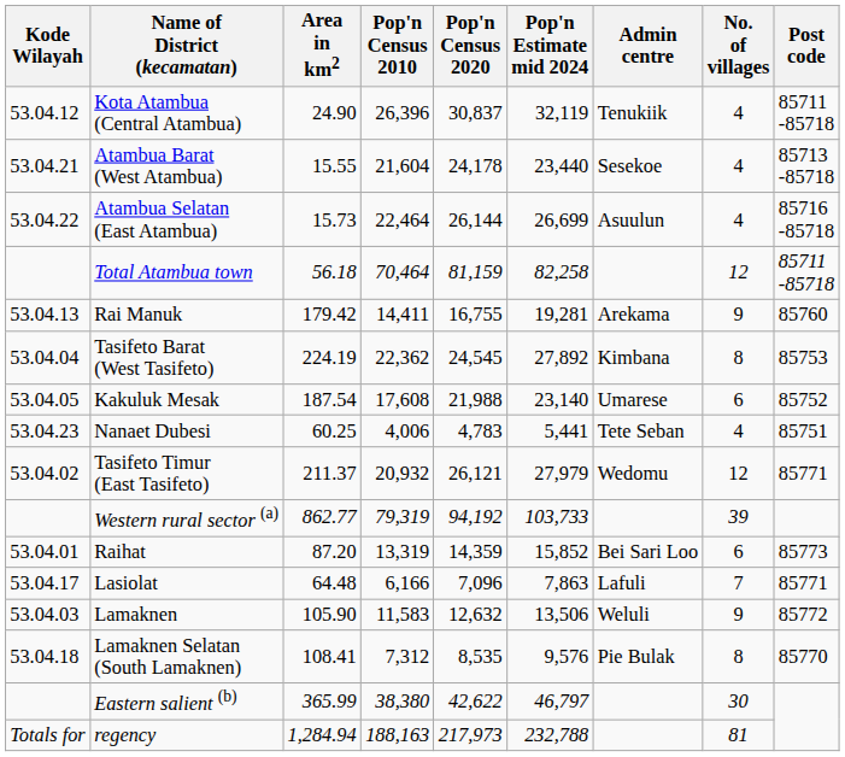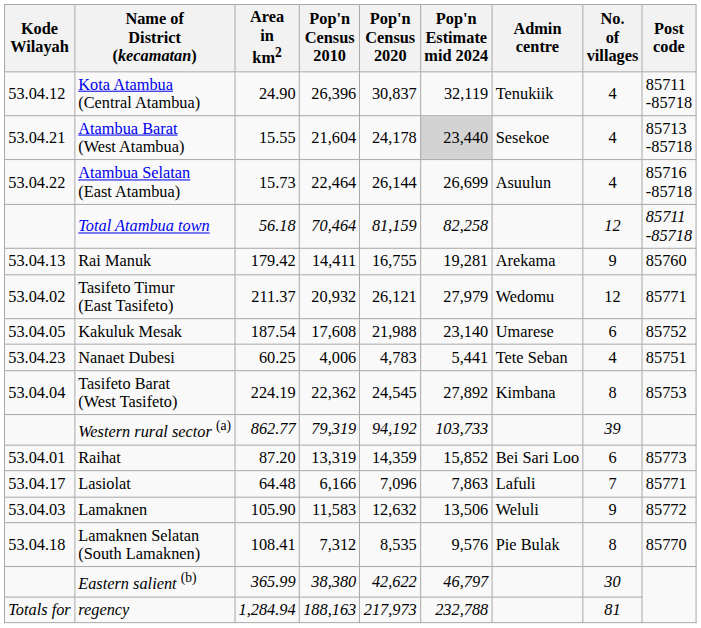Atambua Barat (West Atambua) | Pop'n Estimate mid 2024: no background -> lightgrey background
rows swapped: Tasifeto Barat (West Tasifeto) <-> Tasifeto Timur (East Tasifeto)
